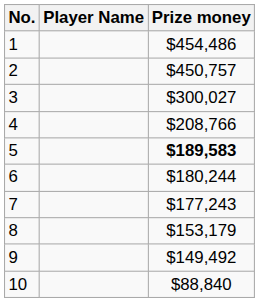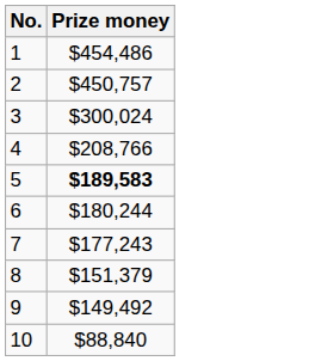- column: Player Name
3 | Prize money: $300,027 -> $300,024
8 | Prize money: $153,179 -> $151,379
